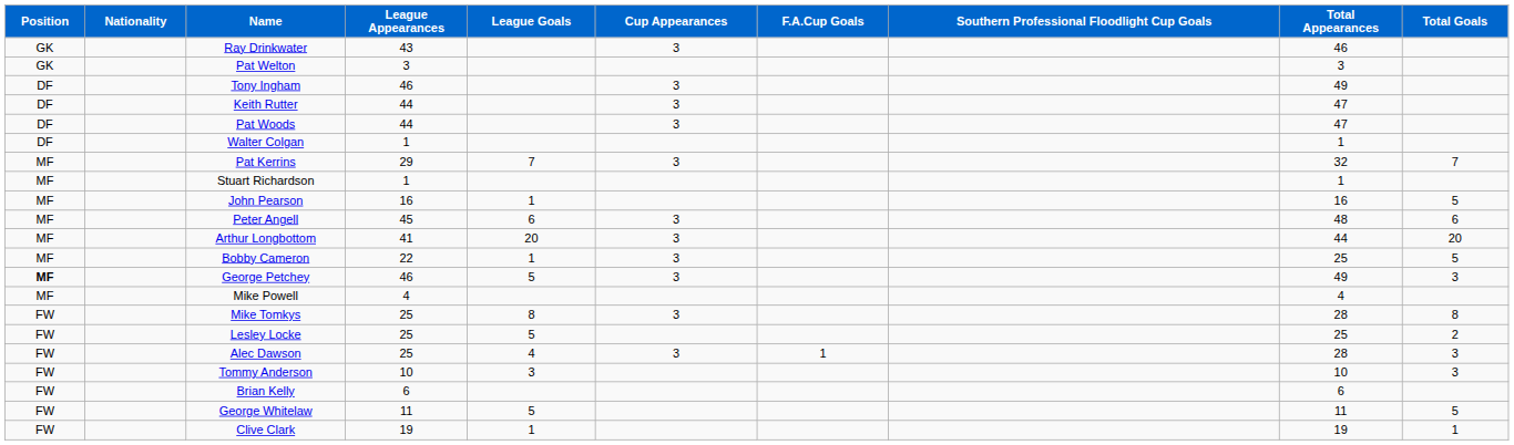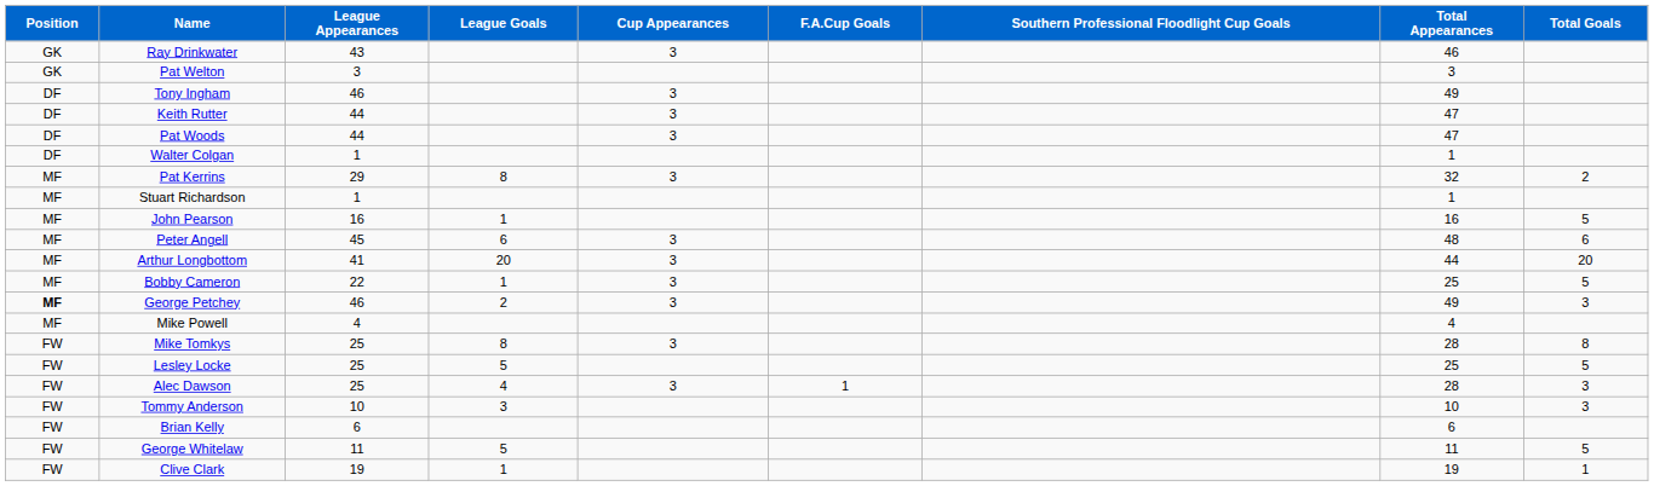- column: Nationality
Pat Kerrins | League Goals: 7 -> 8
Pat Kerrins | Total Goals: 7 -> 2
George Petchey | League Goals: 5 -> 2
Lesley Locke | Total Goals: 2 -> 5
